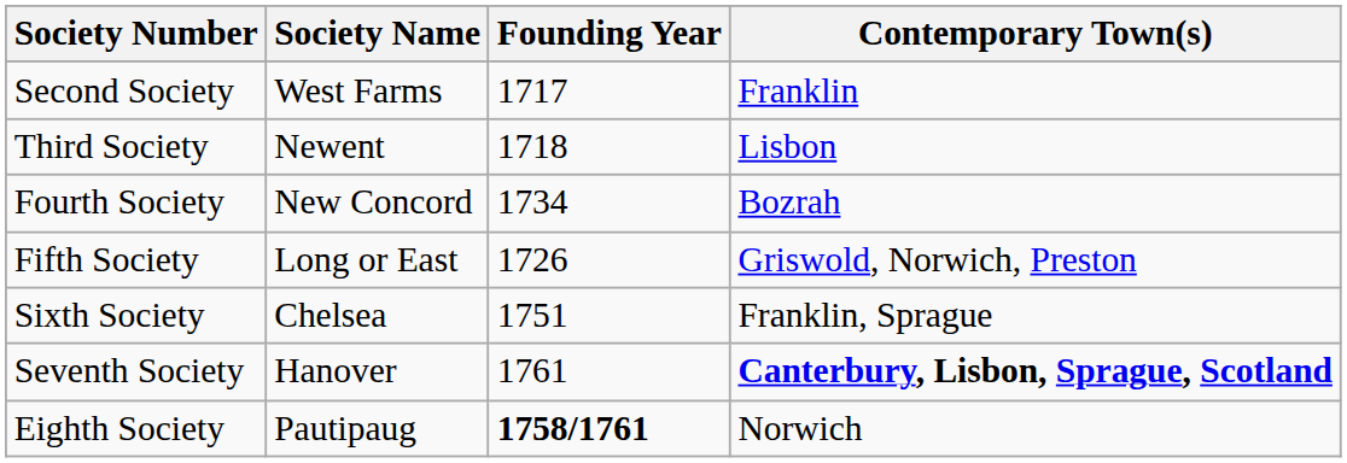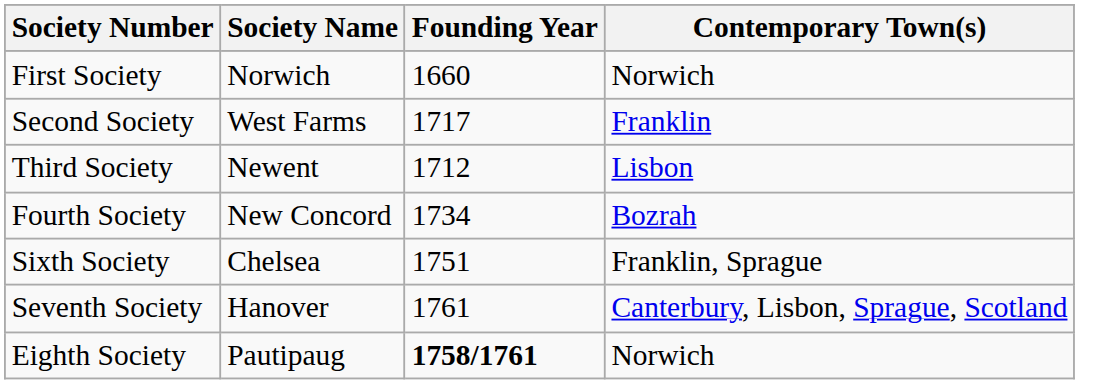+ row: First Society | Norwich | 1660 | Norwich
Third Society | Founding Year: 1718 -> 1712
- row: Fifth Society | Long or East | 1726 | Griswold, Norwich, Preston
Seventh Society | Contemporary Town(s): bold -> normal
